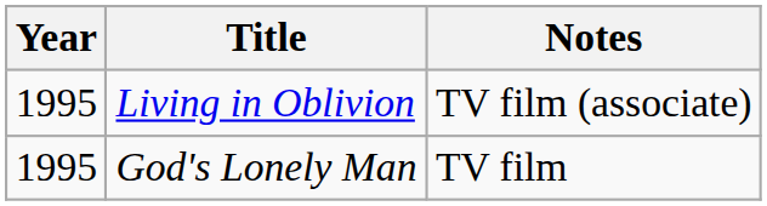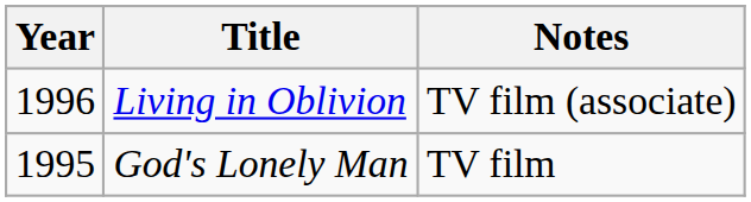Living in Oblivion | Year: 1995 -> 1996
